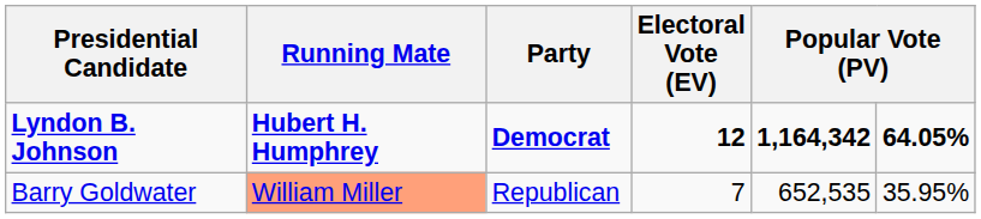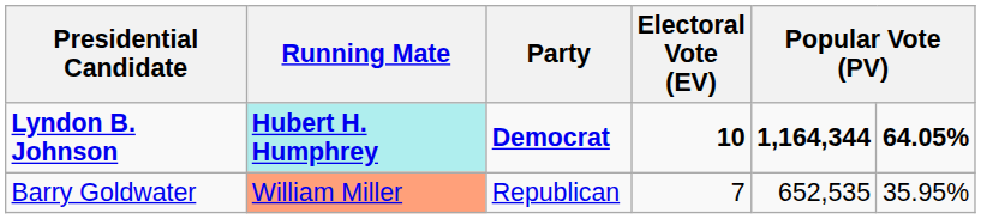Lyndon B. Johnson | Running Mate: no background -> paleturquoise background
Lyndon B. Johnson | Electoral Vote (EV): 12 -> 10
Lyndon B. Johnson | column 5: 1,164,342 -> 1,164,344
